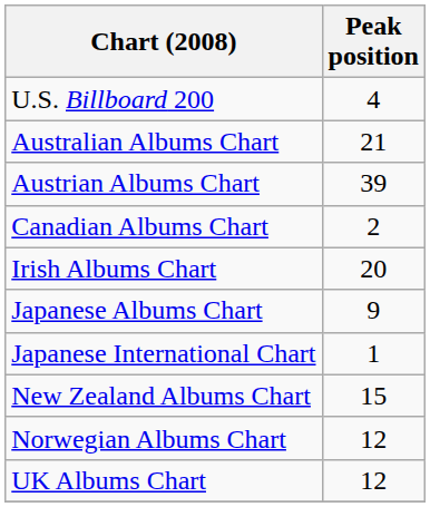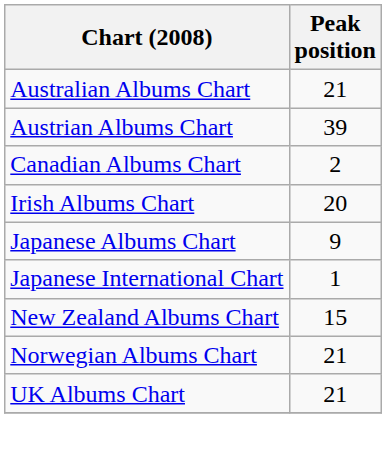- row: U.S. Billboard 200 | 4
Norwegian Albums Chart | Peak position: 12 -> 21
UK Albums Chart | Peak position: 12 -> 21
